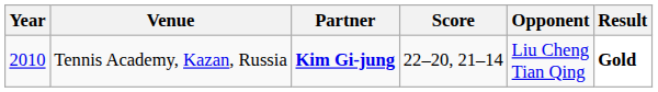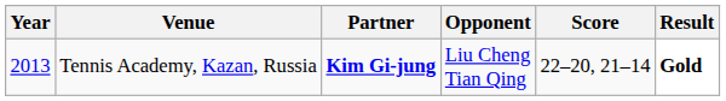columns swapped: Opponent <-> Score
Tennis Academy, Kazan, Russia | Year: 2010 -> 2013
